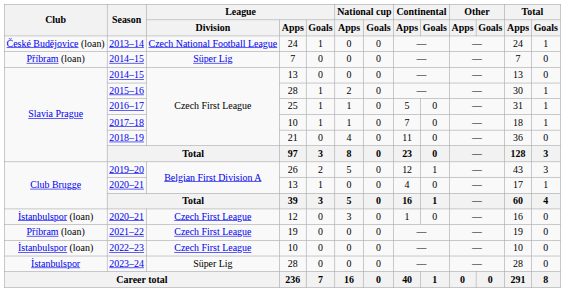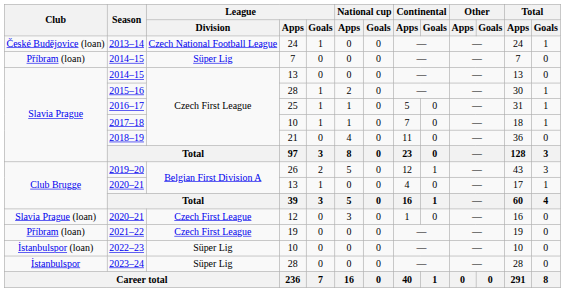2020–21 / 12 | Club: İstanbulspor (loan) -> Slavia Prague (loan)
2022–23 | League / Division: Czech First League -> Süper Lig
